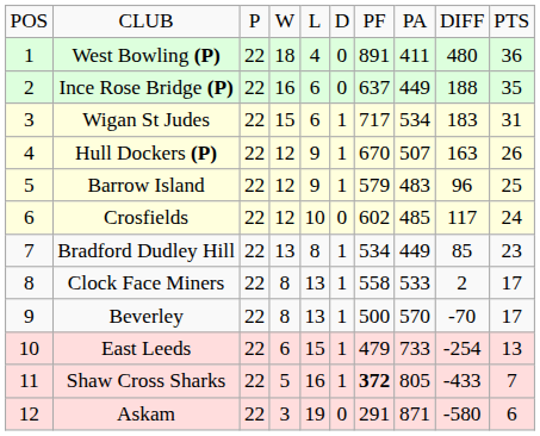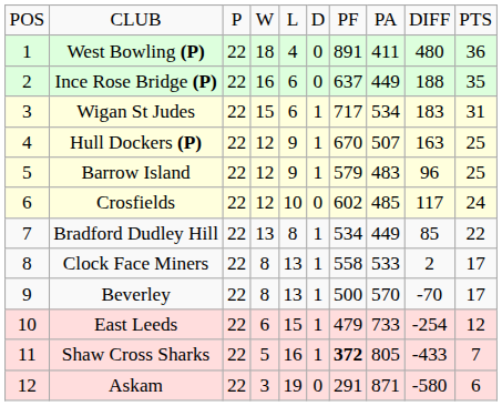Hull Dockers (P) | column 10: 26 -> 25
Bradford Dudley Hill | column 10: 23 -> 22
East Leeds | column 10: 13 -> 12
